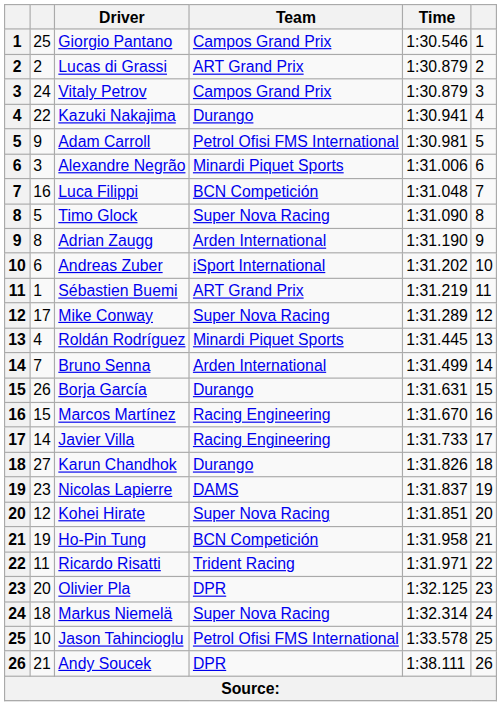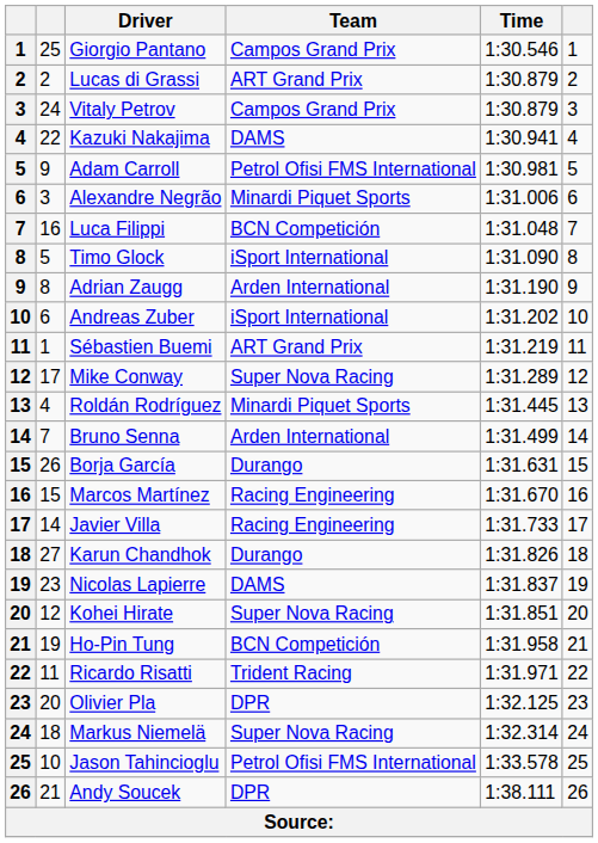Kazuki Nakajima | Team: Durango -> DAMS
Timo Glock | Team: Super Nova Racing -> iSport International
